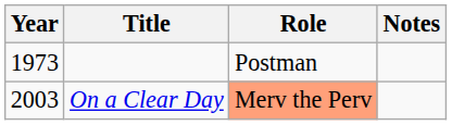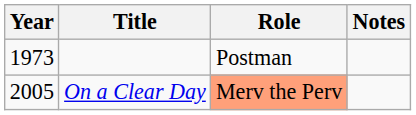On a Clear Day | Year: 2003 -> 2005
